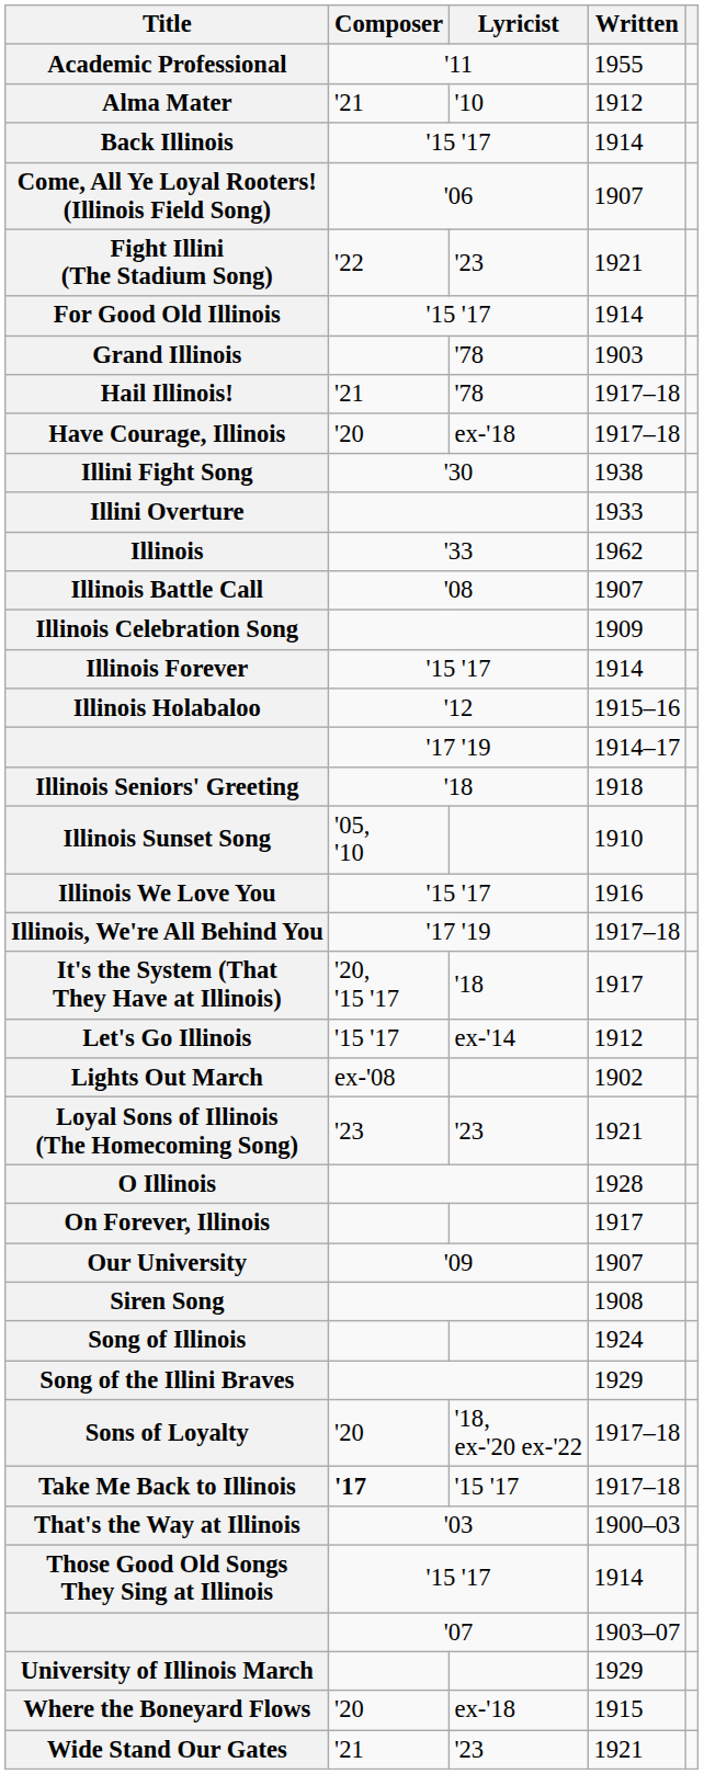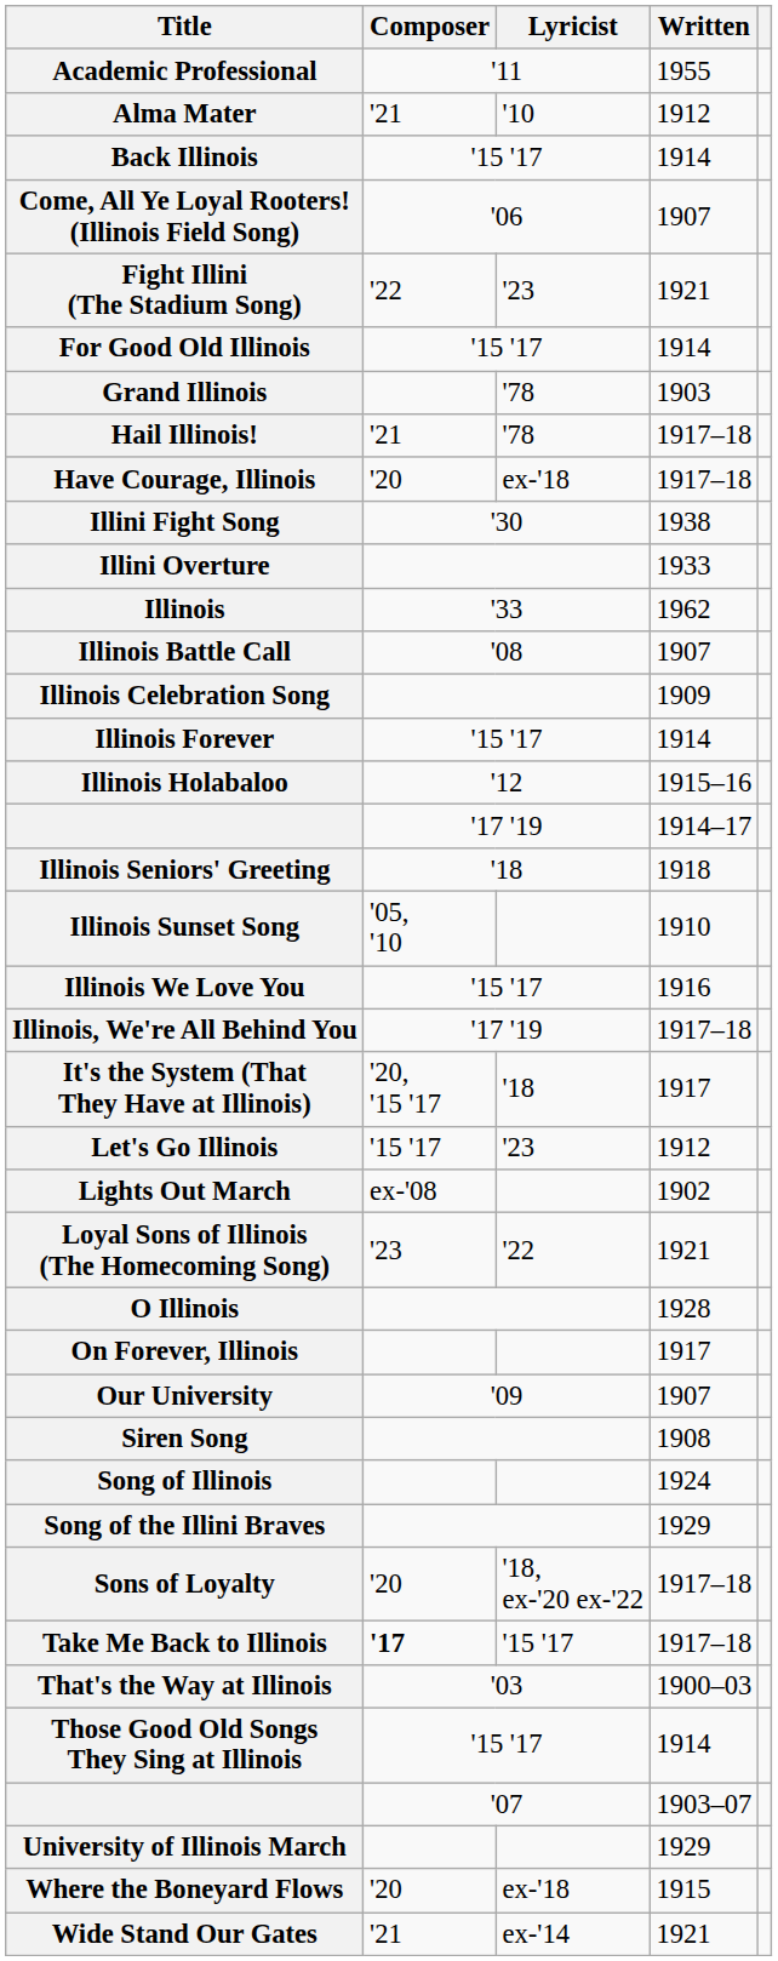Let's Go Illinois | Lyricist: ex-'14 -> '23
Loyal Sons of Illinois (The Homecoming Song) | Lyricist: '23 -> '22
Wide Stand Our Gates | Lyricist: '23 -> ex-'14
